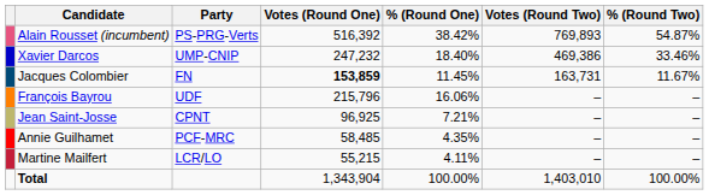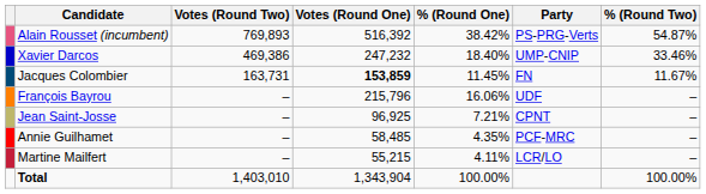columns swapped: Party <-> Votes (Round Two)
